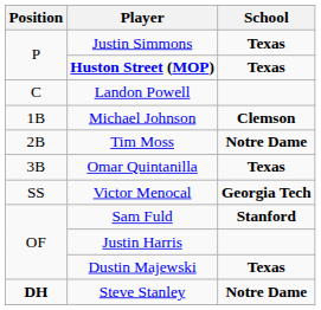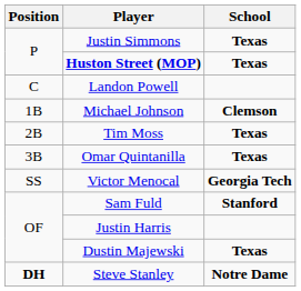Tim Moss | School: Notre Dame -> Texas
